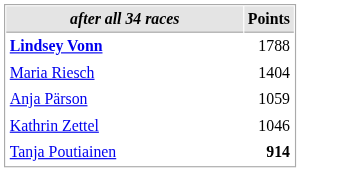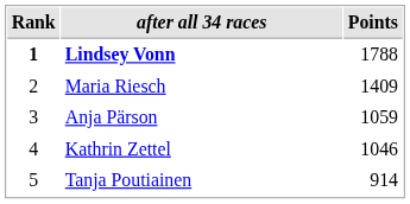+ column: Rank | 1 | 2 | 3 | 4 | 5
Maria Riesch | Points: 1404 -> 1409
Tanja Poutiainen | Points: bold -> normal
